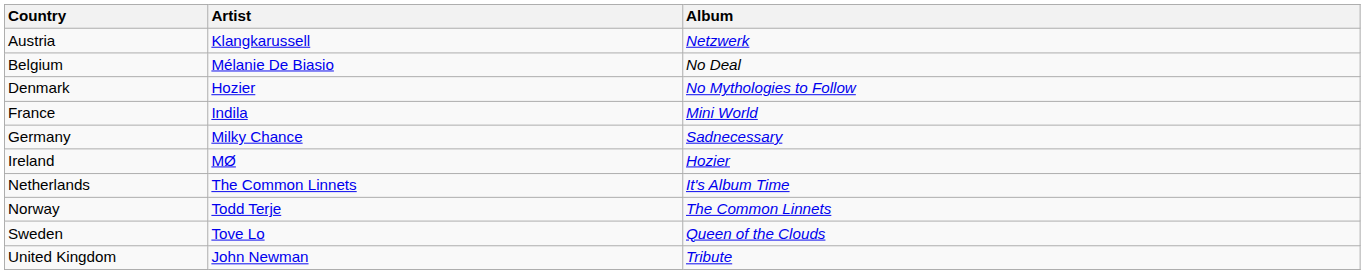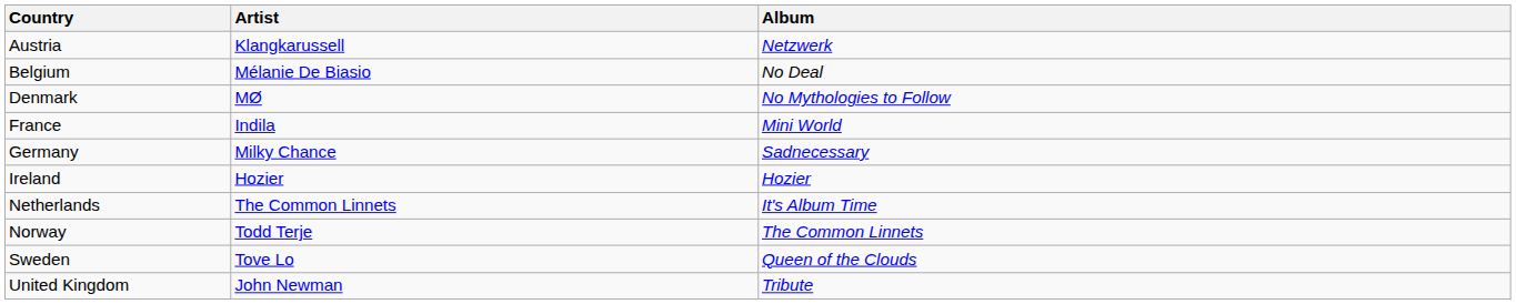Denmark | Artist: Hozier -> MØ
Ireland | Artist: MØ -> Hozier
